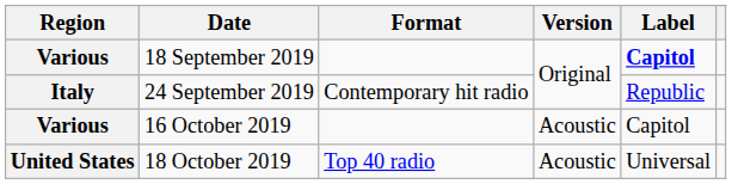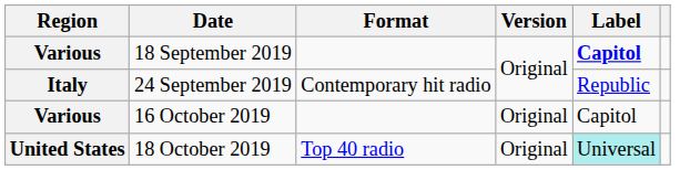16 October 2019 | Version: Acoustic -> Original
18 October 2019 | Version: Acoustic -> Original
18 October 2019 | Label: no background -> paleturquoise background
